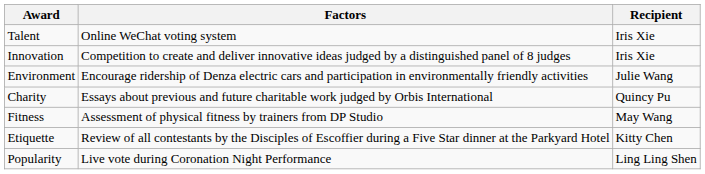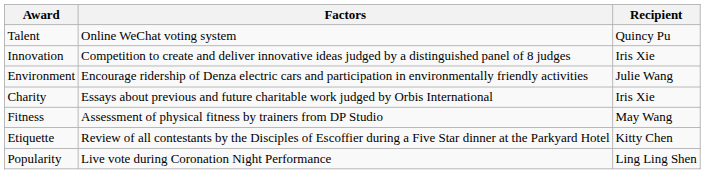Talent | Recipient: Iris Xie -> Quincy Pu
Charity | Recipient: Quincy Pu -> Iris Xie
